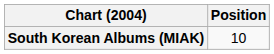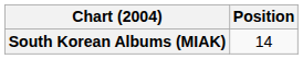South Korean Albums (MIAK) | Position: 10 -> 14
